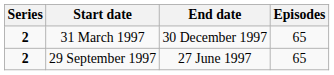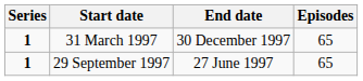31 March 1997 | Series: 2 -> 1
29 September 1997 | Series: 2 -> 1
